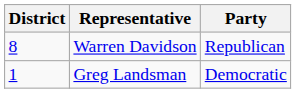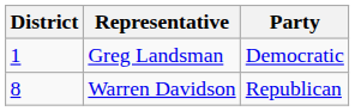rows swapped: Greg Landsman <-> Warren Davidson
